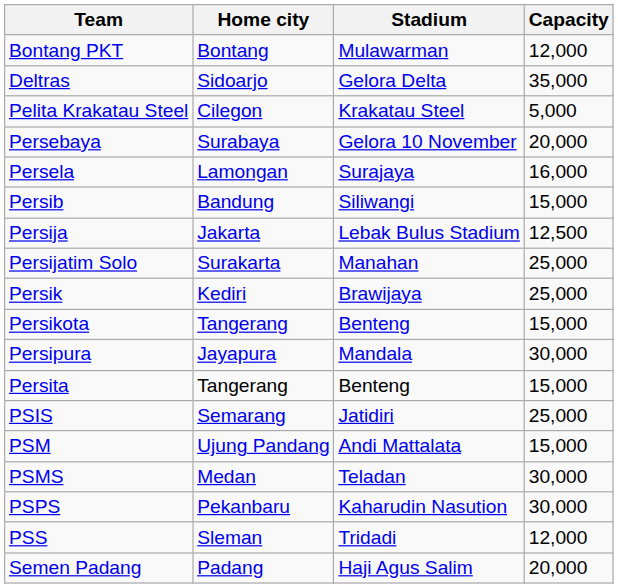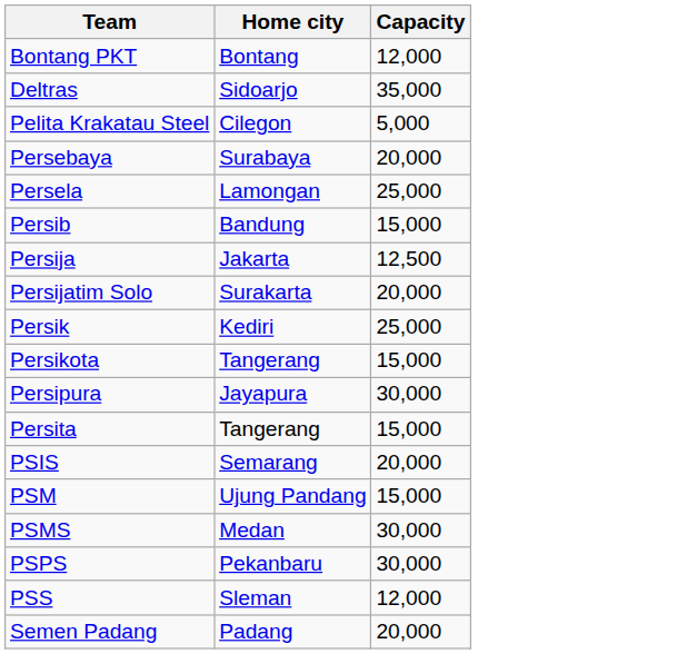- column: Stadium | Mulawarman | Gelora Delta | Krakatau Steel | Gelora 10 November | Surajaya | Siliwangi | Lebak Bulus Stadium | Manahan | Brawijaya | Benteng | Mandala | Benteng | Jatidiri | Andi Mattalata | Teladan | Kaharudin Nasution | Tridadi | Haji Agus Salim
Persela | Capacity: 16,000 -> 25,000
Persijatim Solo | Capacity: 25,000 -> 20,000
PSIS | Capacity: 25,000 -> 20,000
